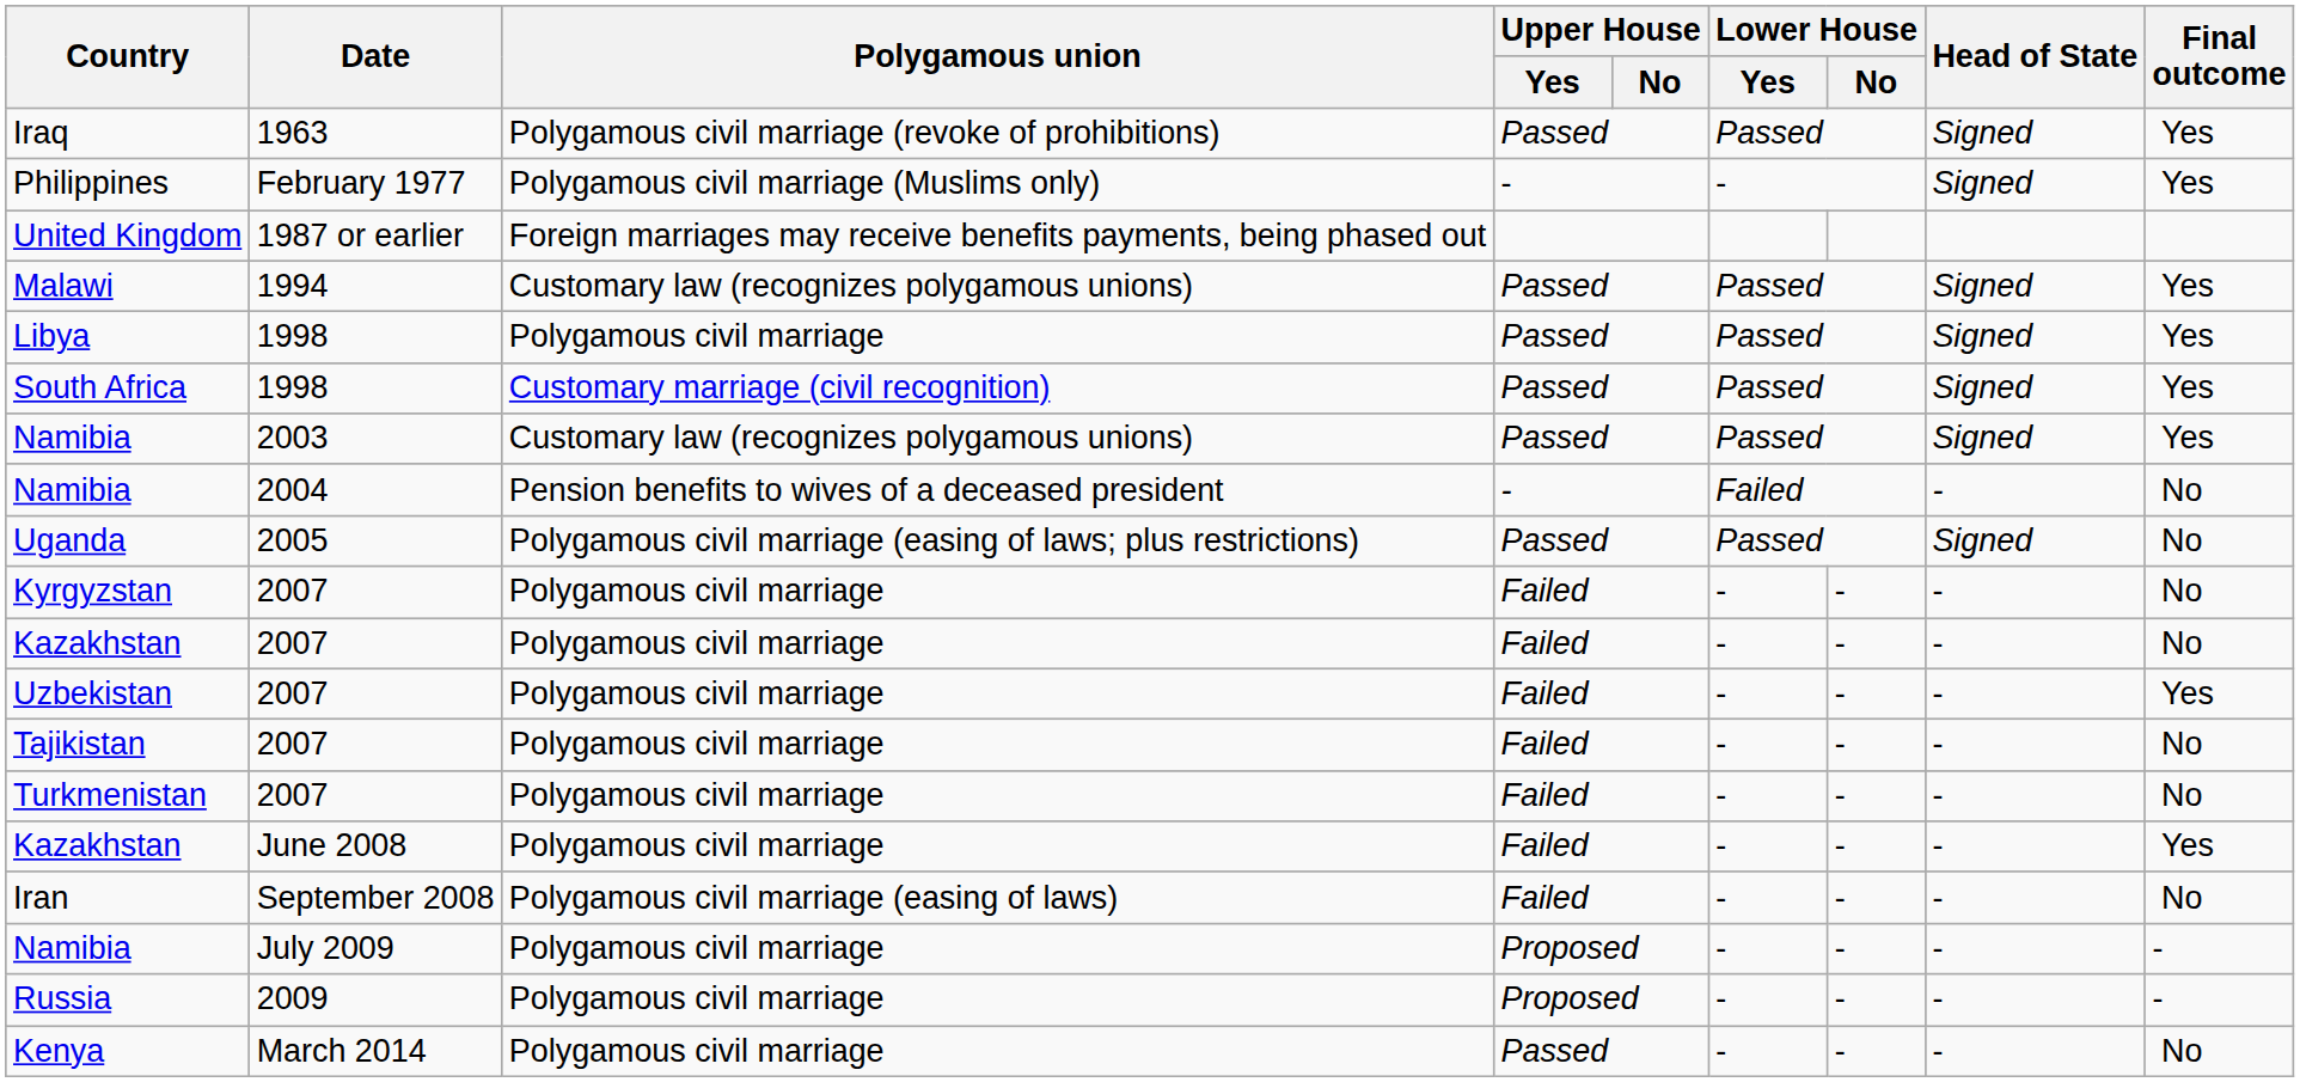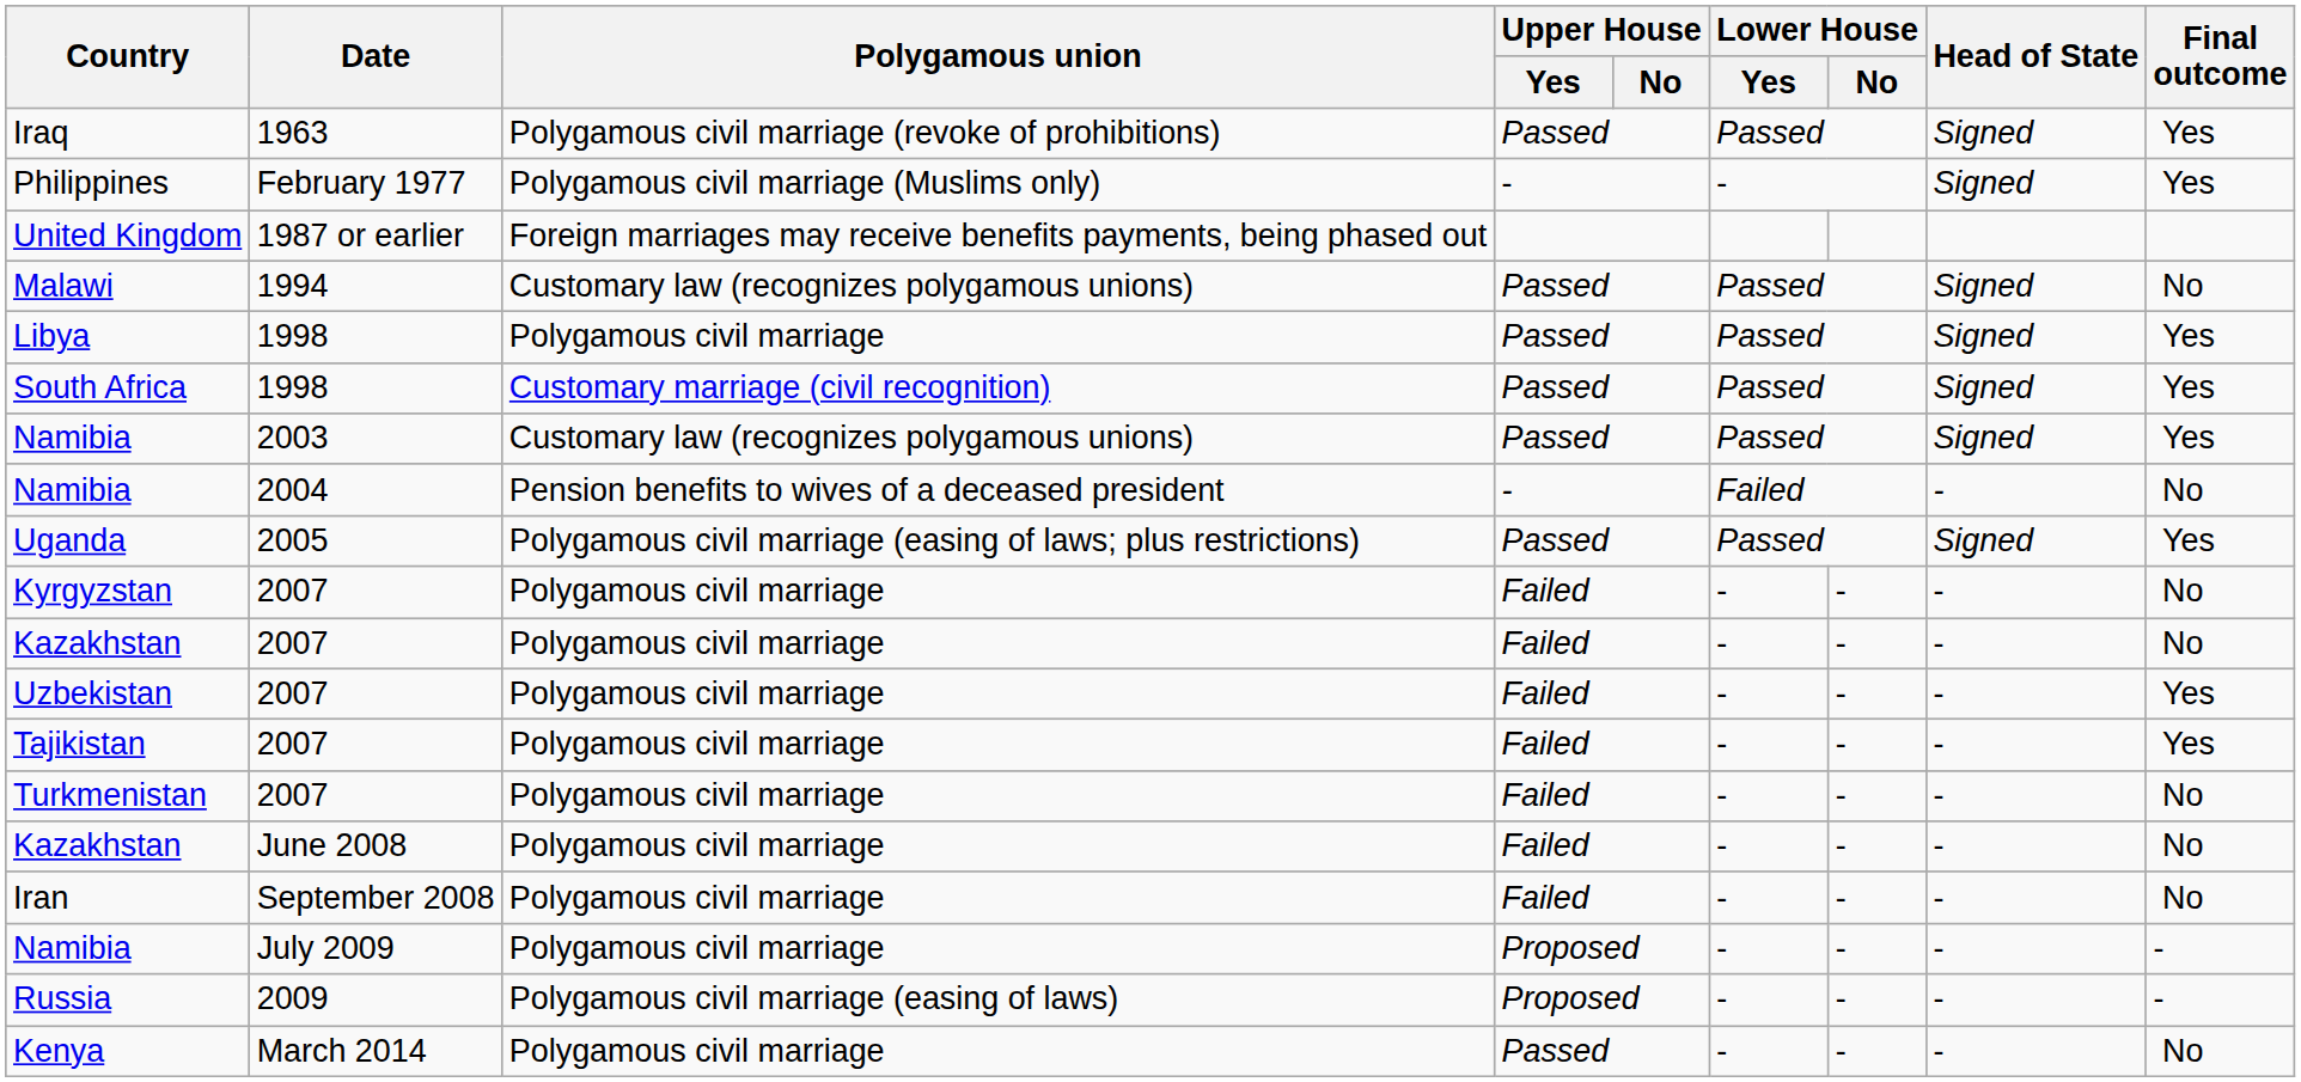Malawi | Final outcome: Yes -> No
Uganda | Final outcome: No -> Yes
Tajikistan | Final outcome: No -> Yes
Kazakhstan / June 2008 | Final outcome: Yes -> No
Iran | Polygamous union: Polygamous civil marriage (easing of laws) -> Polygamous civil marriage
Russia | Polygamous union: Polygamous civil marriage -> Polygamous civil marriage (easing of laws)
